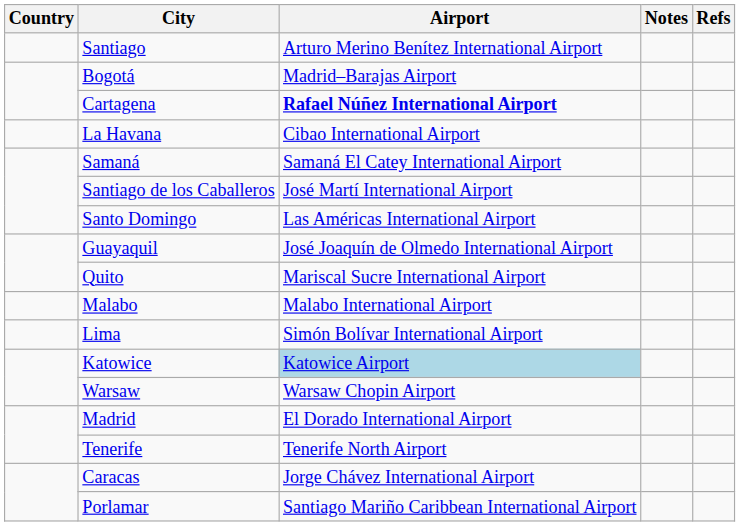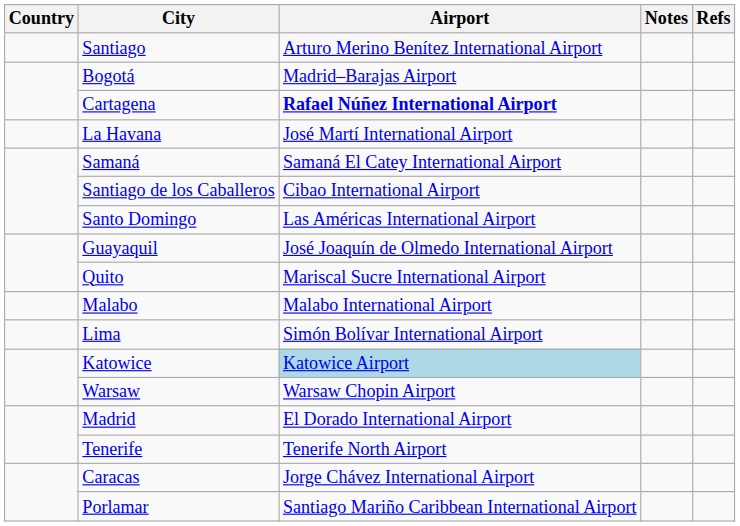La Havana | Airport: Cibao International Airport -> José Martí International Airport
Santiago de los Caballeros | Airport: José Martí International Airport -> Cibao International Airport
